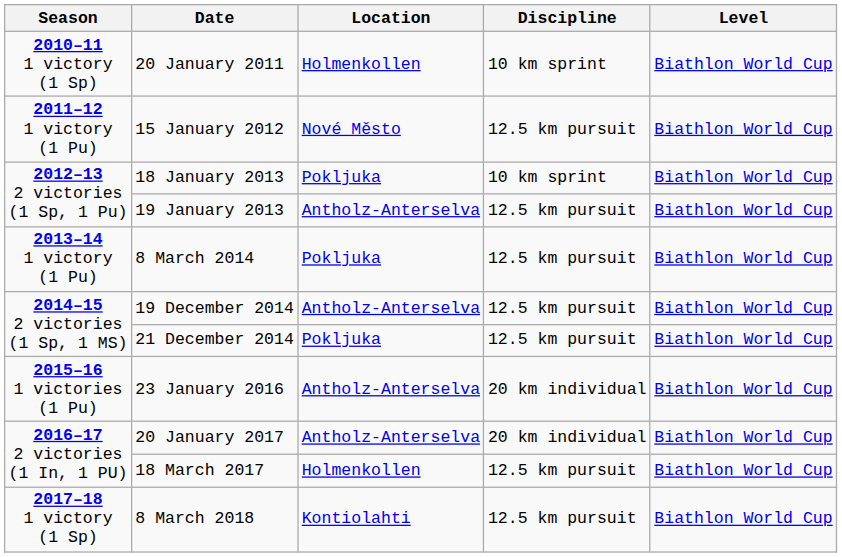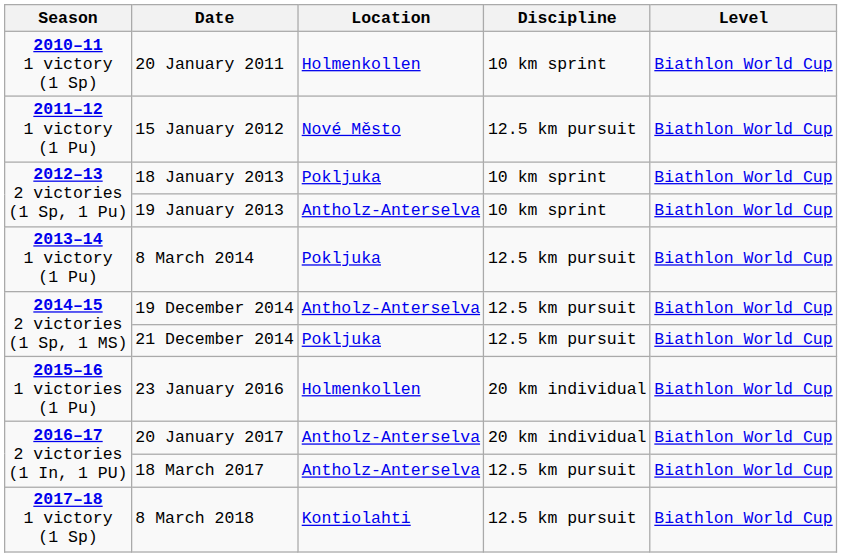19 January 2013 | Discipline: 12.5 km pursuit -> 10 km sprint
23 January 2016 | Location: Antholz-Anterselva -> Holmenkollen
18 March 2017 | Location: Holmenkollen -> Antholz-Anterselva
